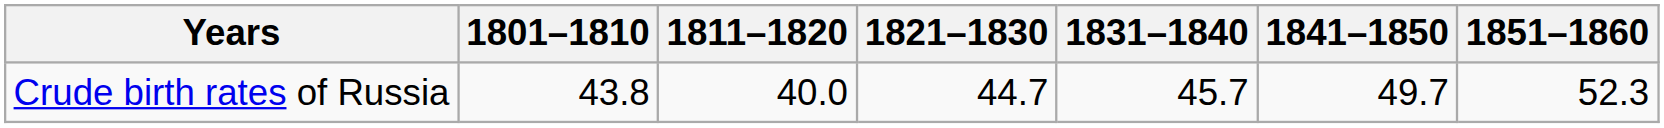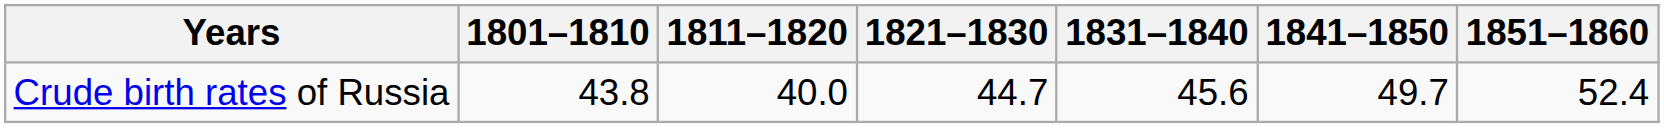Crude birth rates of Russia | 1831–1840: 45.7 -> 45.6
Crude birth rates of Russia | 1851–1860: 52.3 -> 52.4
